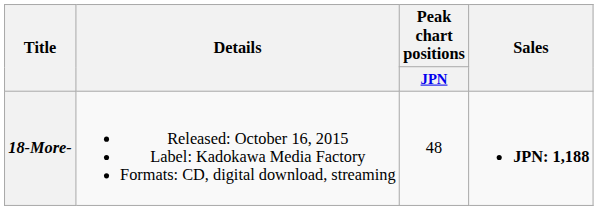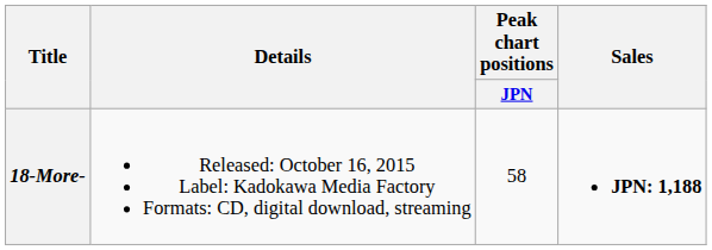18-More- | Peak chart positions / JPN: 48 -> 58
